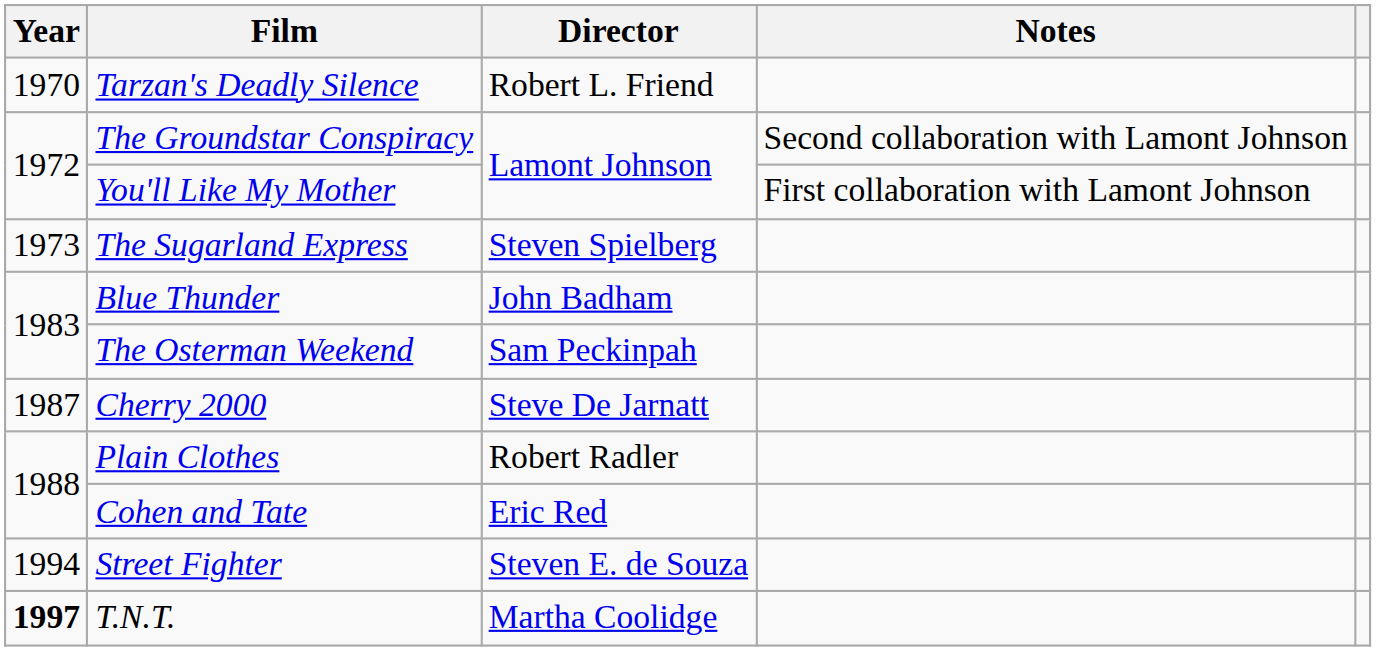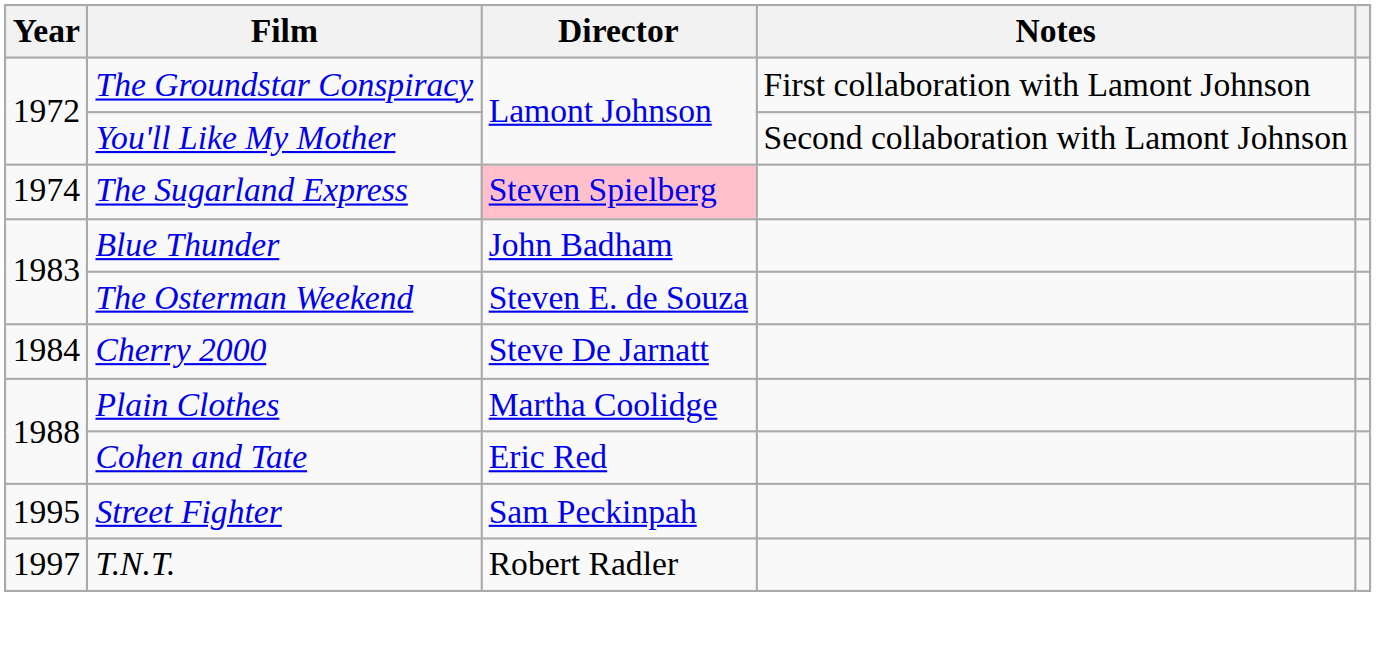- row: 1970 | Tarzan's Deadly Silence | Robert L. Friend
The Groundstar Conspiracy | Notes: Second collaboration with Lamont Johnson -> First collaboration with Lamont Johnson
You'll Like My Mother | Notes: First collaboration with Lamont Johnson -> Second collaboration with Lamont Johnson
The Sugarland Express | Year: 1973 -> 1974
The Sugarland Express | Director: no background -> pink background
The Osterman Weekend | Director: Sam Peckinpah -> Steven E. de Souza
Cherry 2000 | Year: 1987 -> 1984
Plain Clothes | Director: Robert Radler -> Martha Coolidge
Street Fighter | Year: 1994 -> 1995
Street Fighter | Director: Steven E. de Souza -> Sam Peckinpah
T.N.T. | Year: bold -> normal
T.N.T. | Director: Martha Coolidge -> Robert Radler
